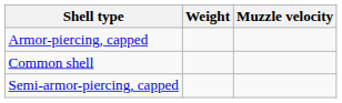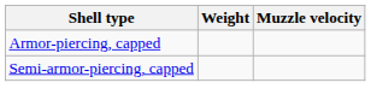- row: Common shell
